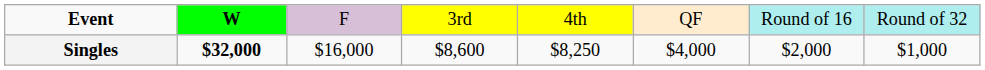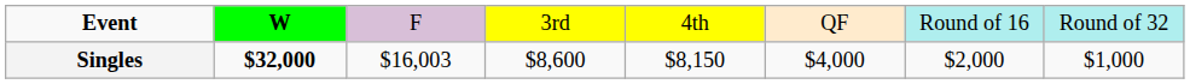Singles | column 3: $16,000 -> $16,003
Singles | column 5: $8,250 -> $8,150
